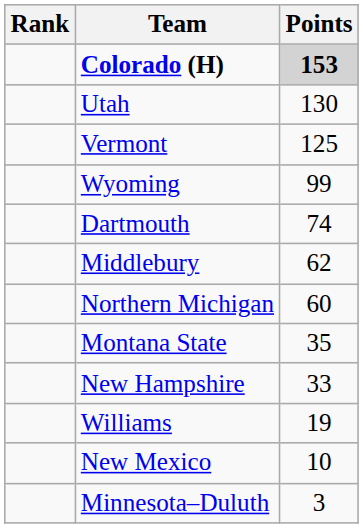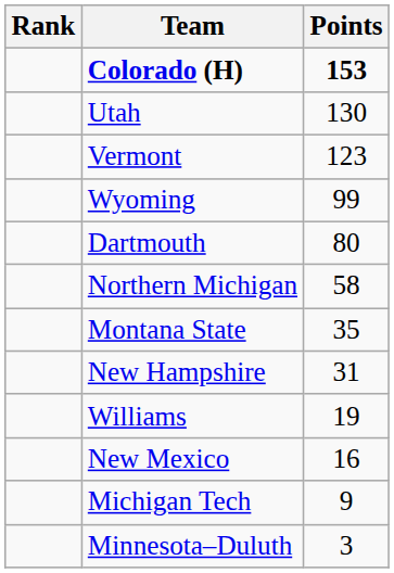Colorado (H) | Points: lightgrey background -> no background
Vermont | Points: 125 -> 123
Dartmouth | Points: 74 -> 80
- row: Middlebury | 62
Northern Michigan | Points: 60 -> 58
New Hampshire | Points: 33 -> 31
New Mexico | Points: 10 -> 16
+ row: Michigan Tech | 9
